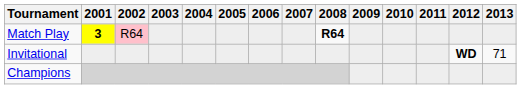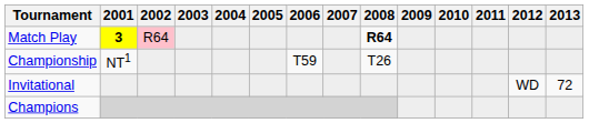+ row: Championship | NT1 | T59 | T26
Invitational | 2012: bold -> normal
Invitational | 2013: 71 -> 72
